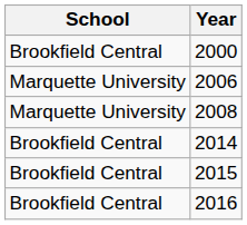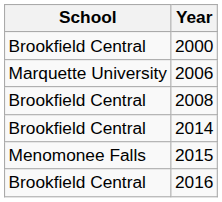2008 | School: Marquette University -> Brookfield Central
2015 | School: Brookfield Central -> Menomonee Falls
